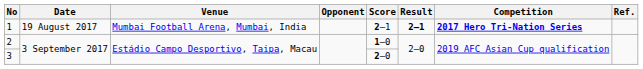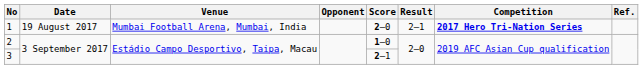1 | Score: 2–1 -> 2–0
1 | Result: bold -> normal
3 | Score: 2–0 -> 2–1
